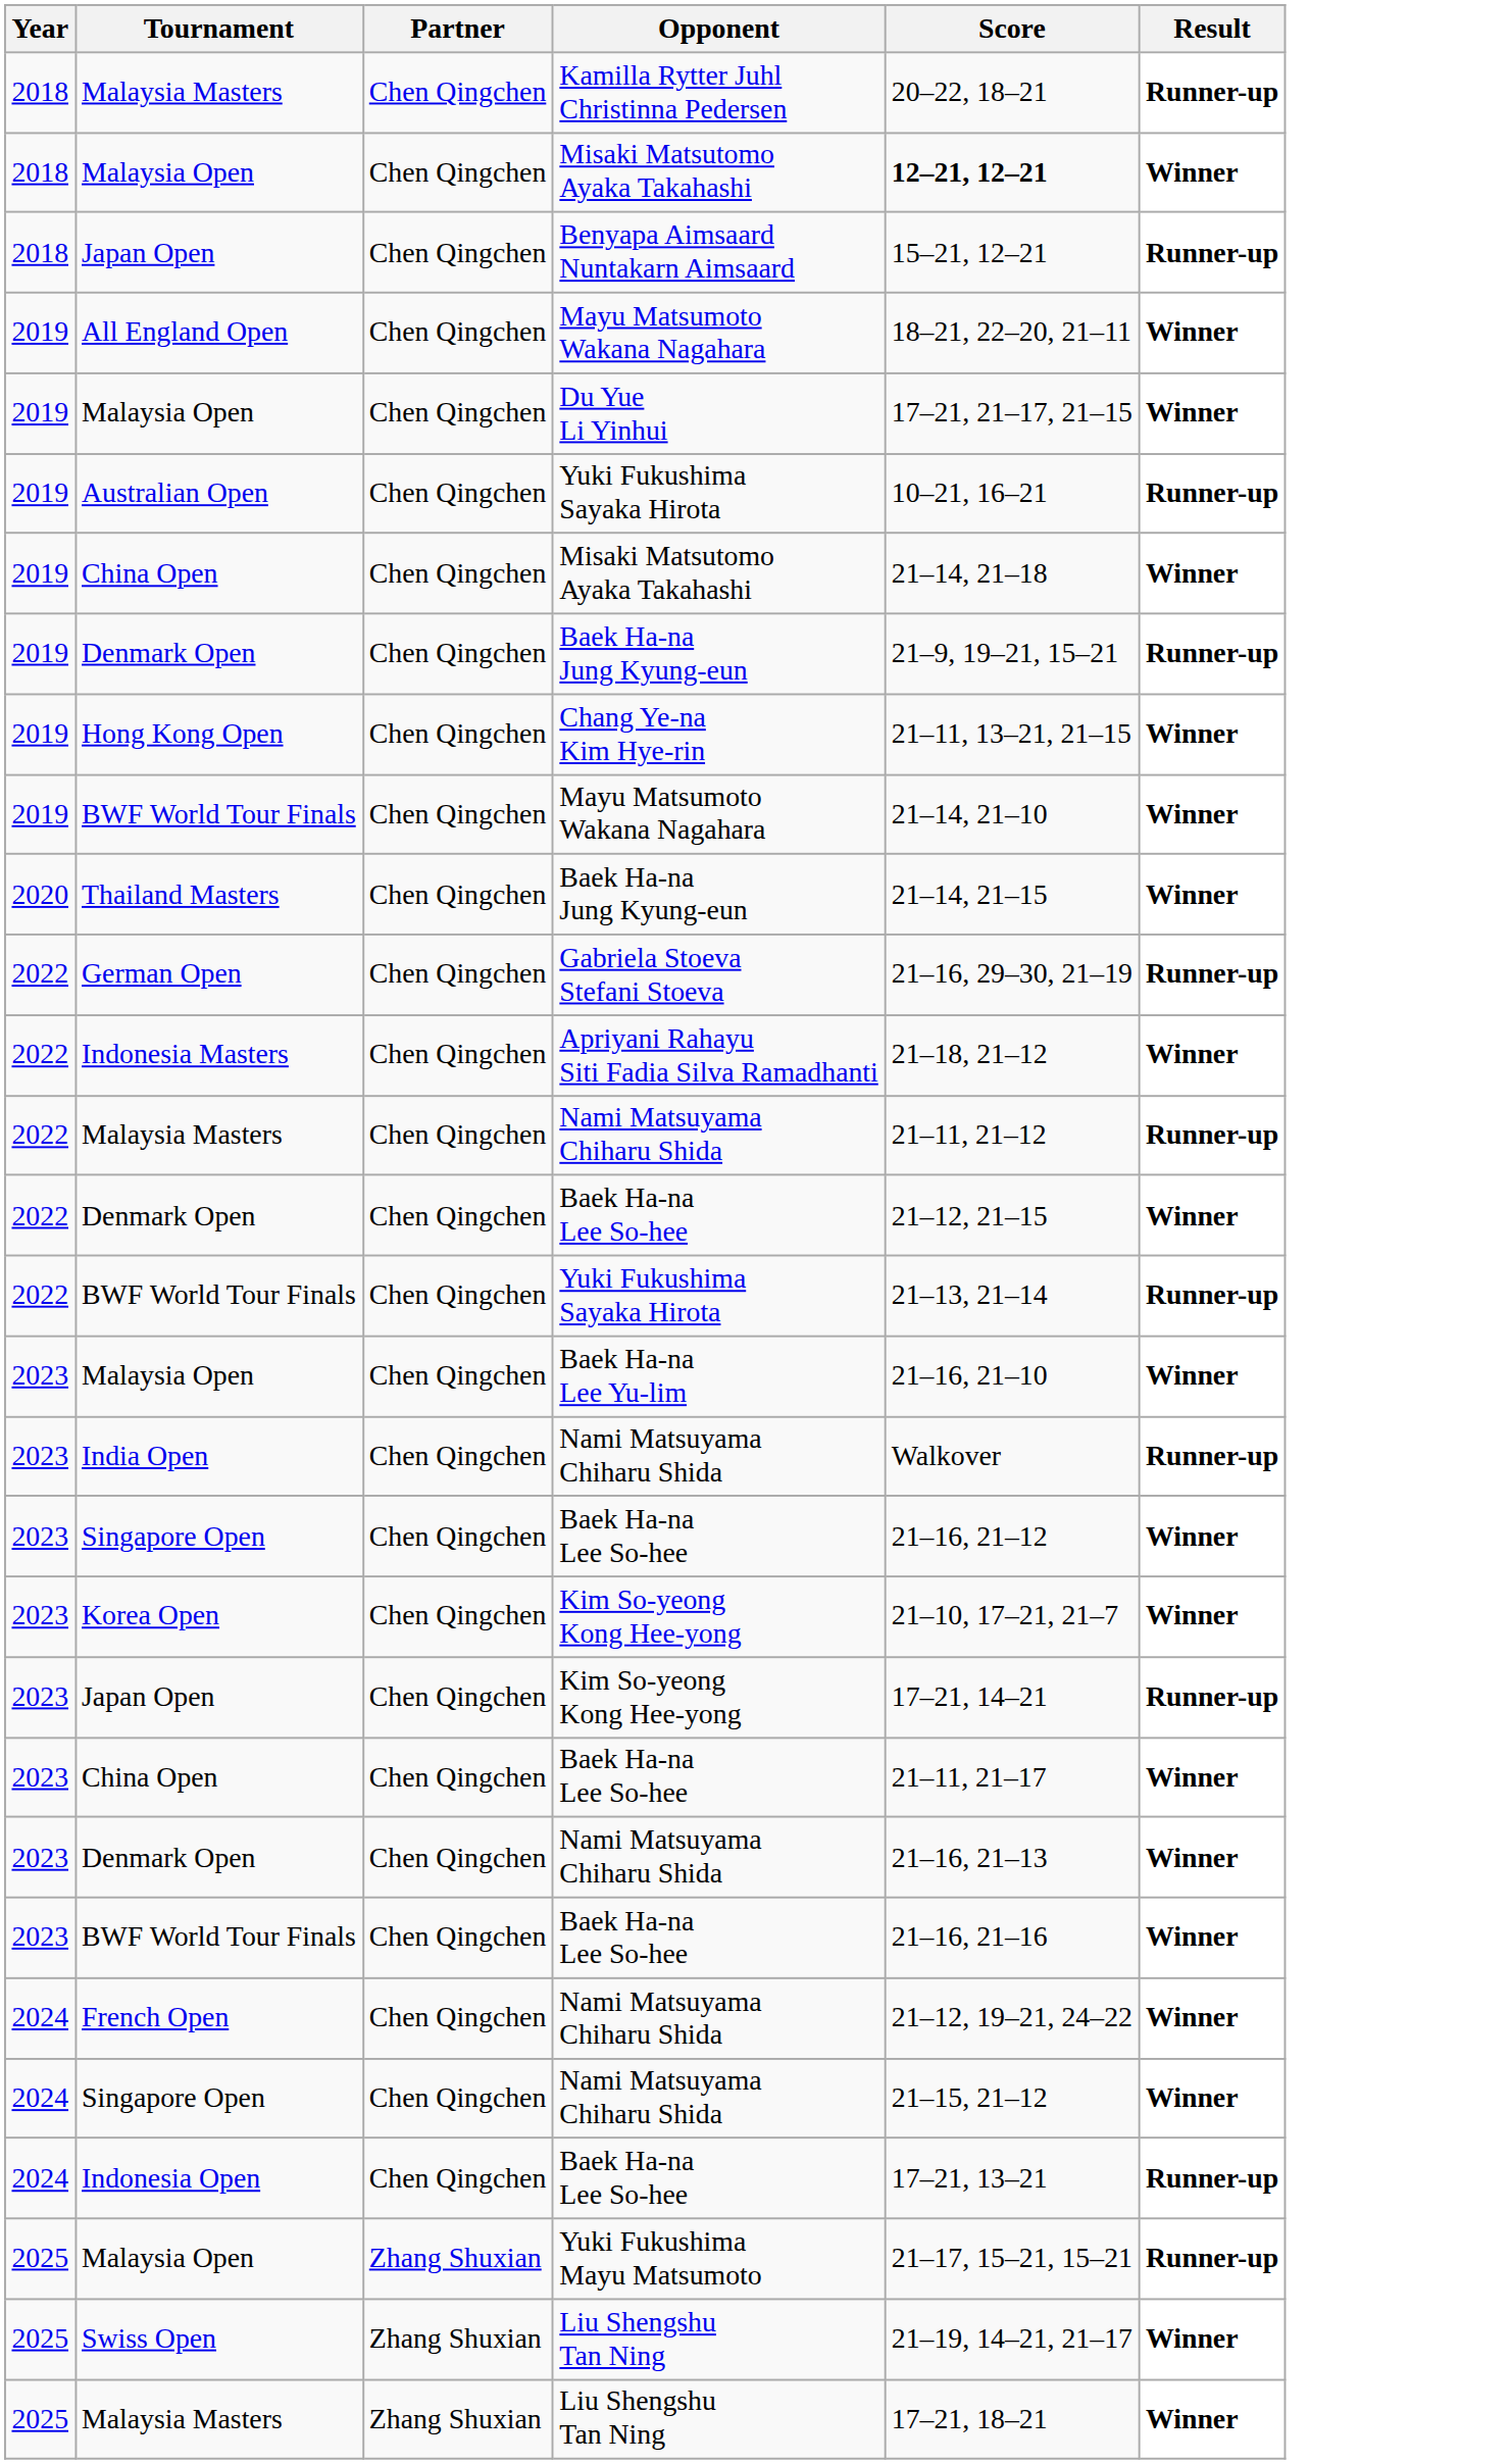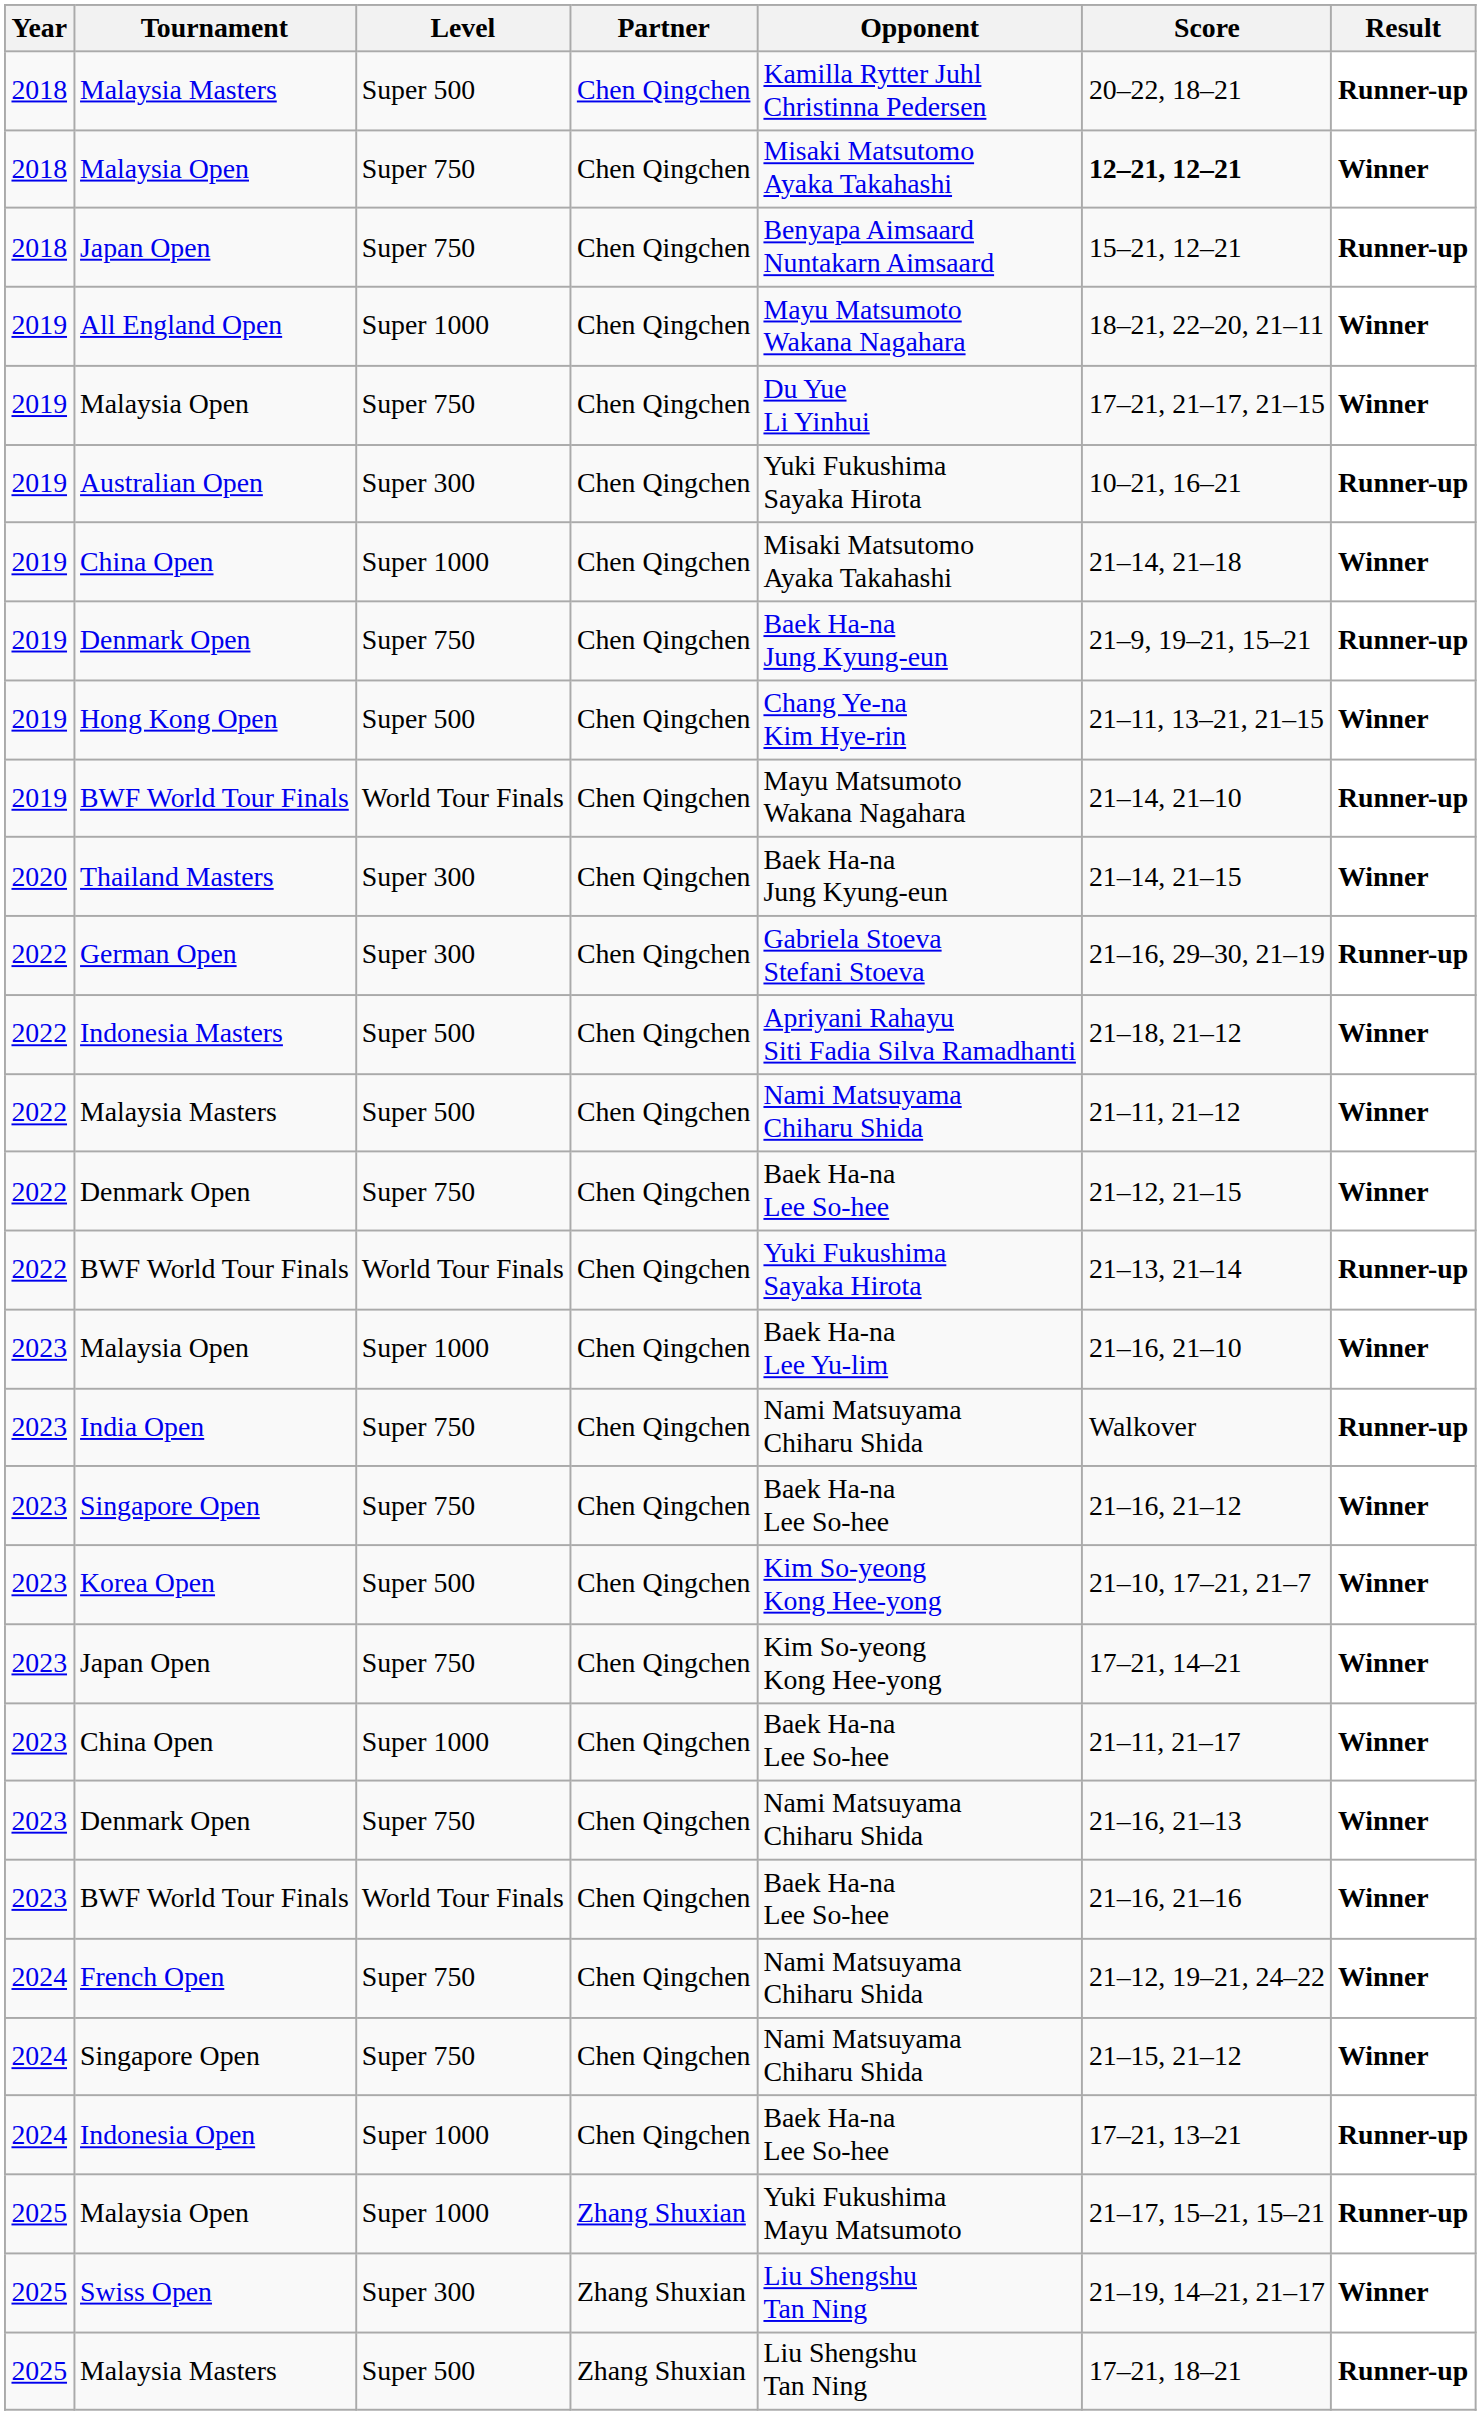+ column: Level | Super 500 | Super 750 | Super 750 | Super 1000 | Super 750 | Super 300 | Super 1000 | Super 750 | Super 500 | World Tour Finals | Super 300 | Super 300 | Super 500 | Super 500 | Super 750 | World Tour Finals | Super 1000 | Super 750 | Super 750 | Super 500 | Super 750 | Super 1000 | Super 750 | World Tour Finals | Super 750 | Super 750 | Super 1000 | Super 1000 | Super 300 | Super 500
2019 / BWF World Tour Finals | Result: Winner -> Runner-up
2022 / Malaysia Masters | Result: Runner-up -> Winner
2023 / Japan Open | Result: Runner-up -> Winner
2025 / Malaysia Masters | Result: Winner -> Runner-up
